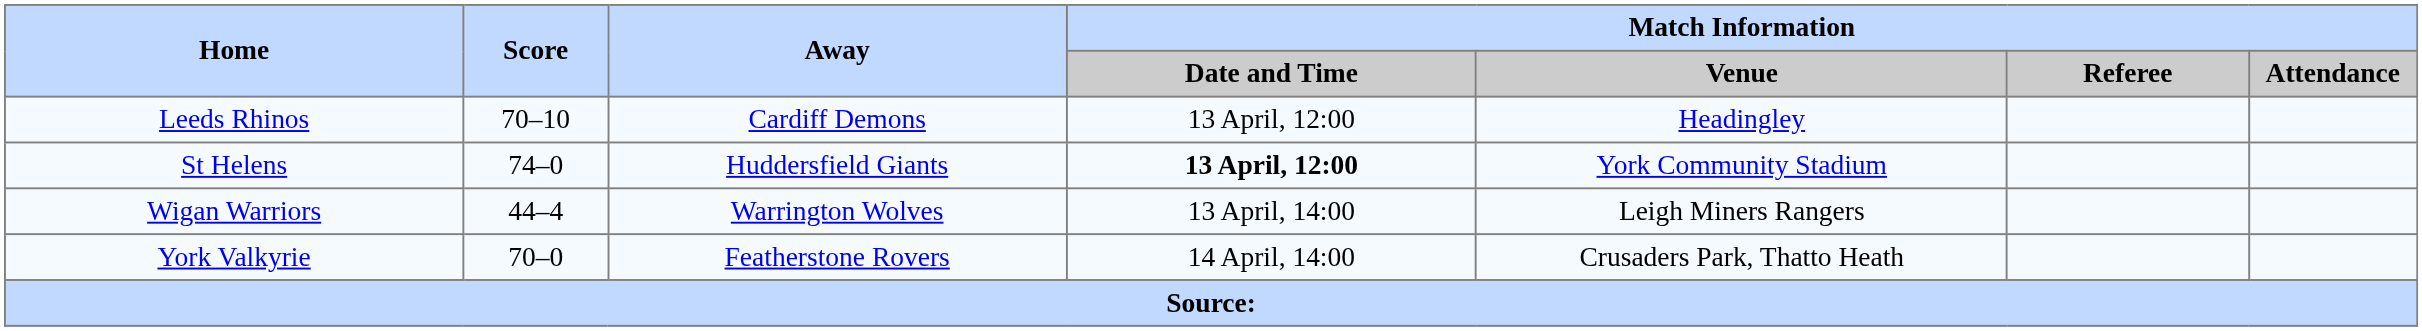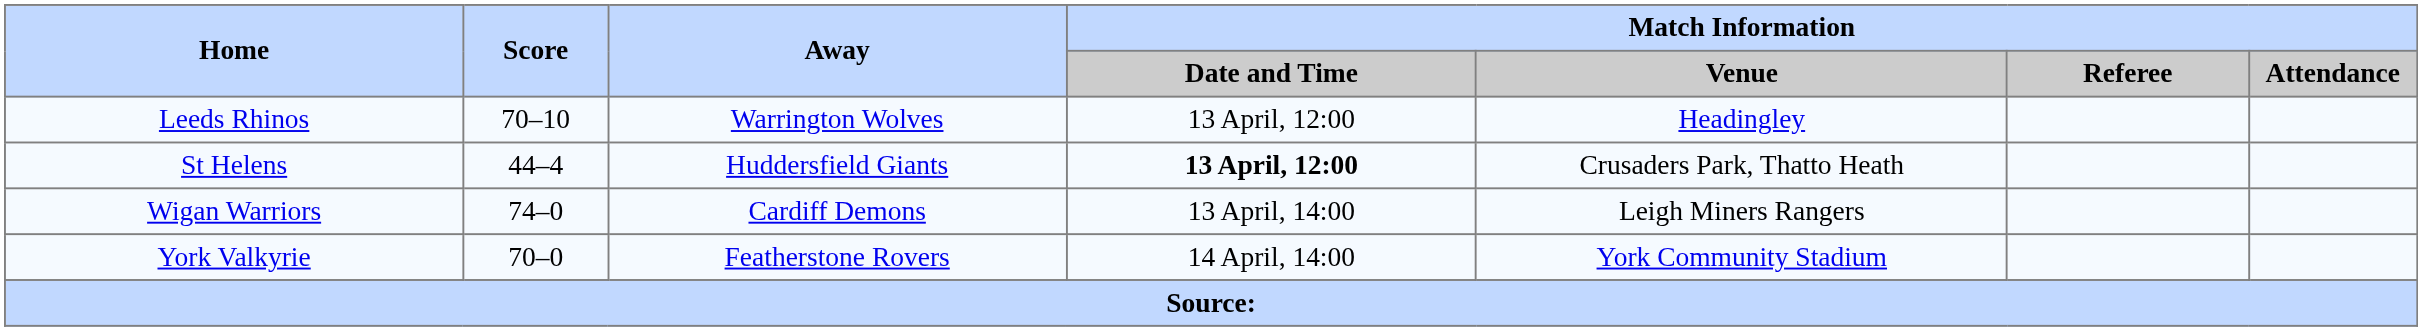Leeds Rhinos | Away: Cardiff Demons -> Warrington Wolves
St Helens | Score: 74–0 -> 44–4
St Helens | Match Information / Venue: York Community Stadium -> Crusaders Park, Thatto Heath
Wigan Warriors | Score: 44–4 -> 74–0
Wigan Warriors | Away: Warrington Wolves -> Cardiff Demons
York Valkyrie | Match Information / Venue: Crusaders Park, Thatto Heath -> York Community Stadium
